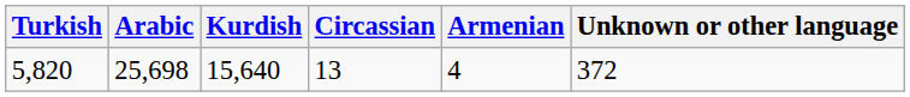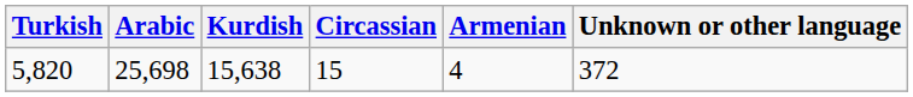5,820 | Kurdish: 15,640 -> 15,638
5,820 | Circassian: 13 -> 15
